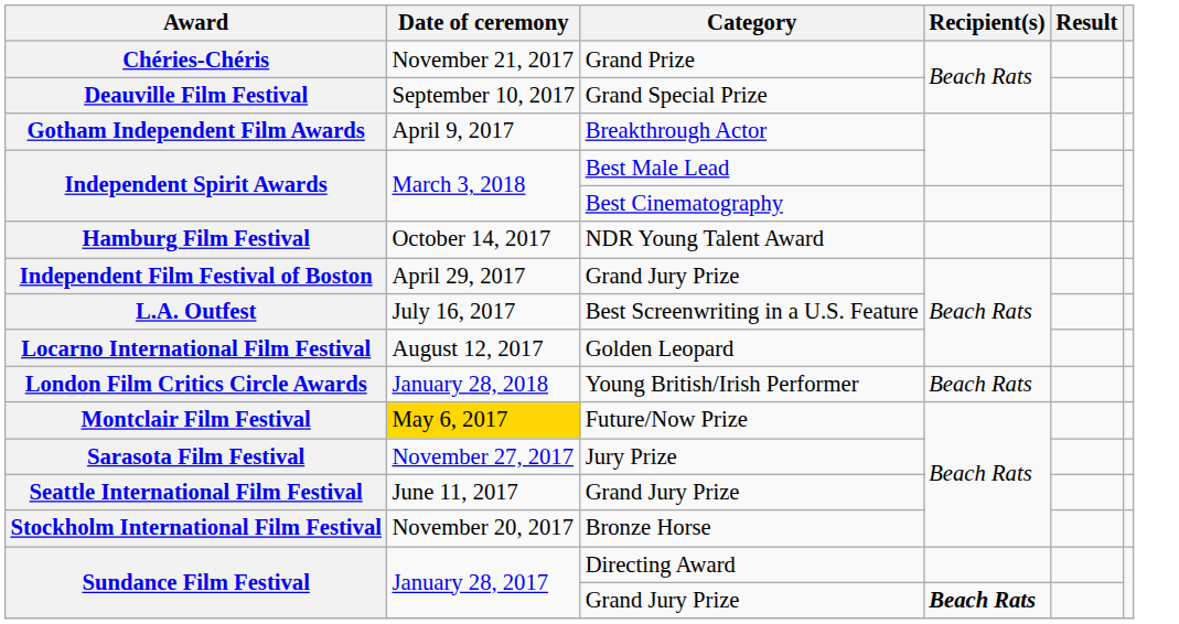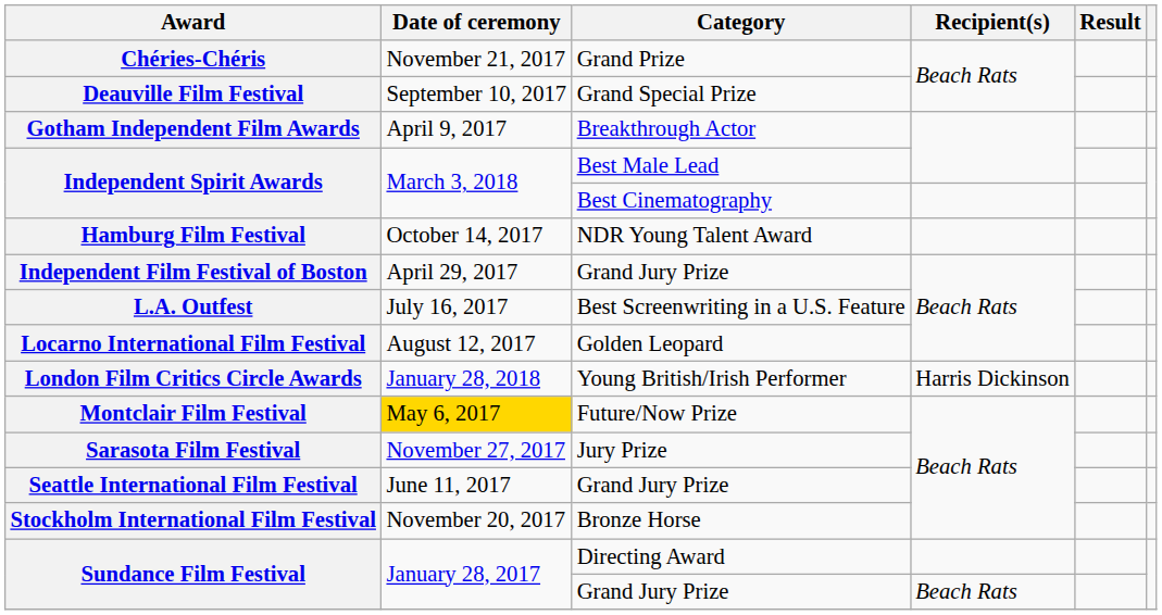London Film Critics Circle Awards | Recipient(s): Beach Rats -> Harris Dickinson
Sundance Film Festival / Grand Jury Prize | Recipient(s): bold -> normal
